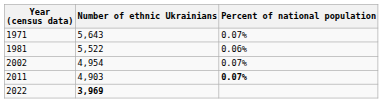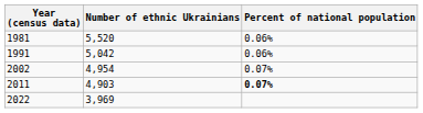- row: 1971 | 5,643 | 0.07%
1981 | Number of ethnic Ukrainians: 5,522 -> 5,520
+ row: 1991 | 5,042 | 0.06%
2022 | Number of ethnic Ukrainians: bold -> normal
